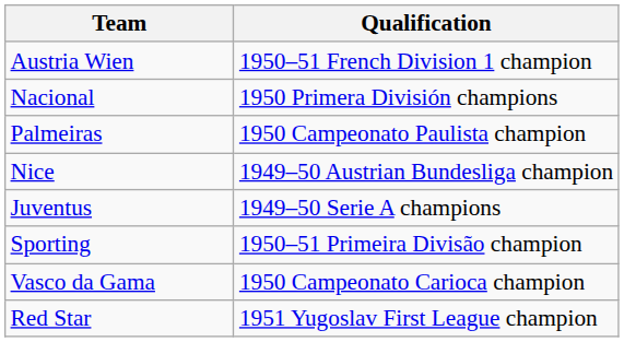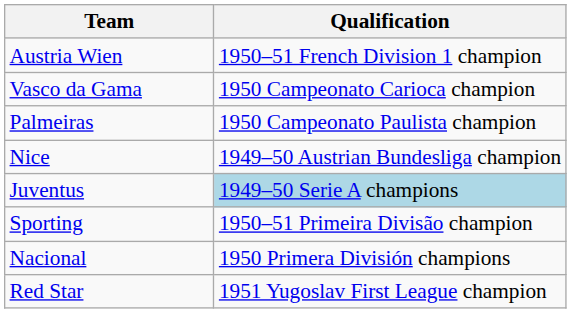rows swapped: Vasco da Gama <-> Nacional
Juventus | Qualification: no background -> lightblue background
